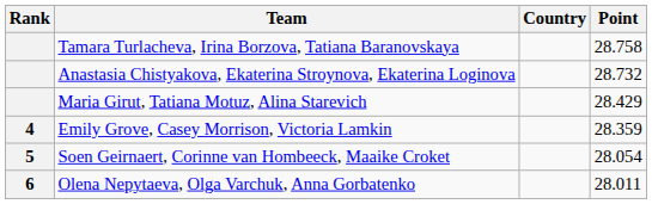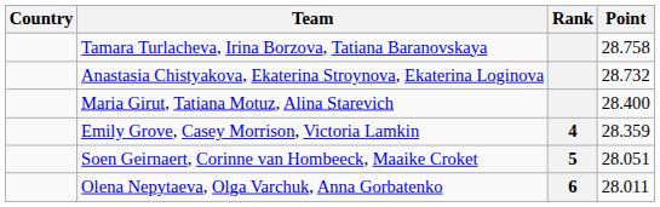columns swapped: Rank <-> Country
Maria Girut, Tatiana Motuz, Alina Starevich | Point: 28.429 -> 28.400
Soen Geirnaert, Corinne van Hombeeck, Maaike Croket | Point: 28.054 -> 28.051
